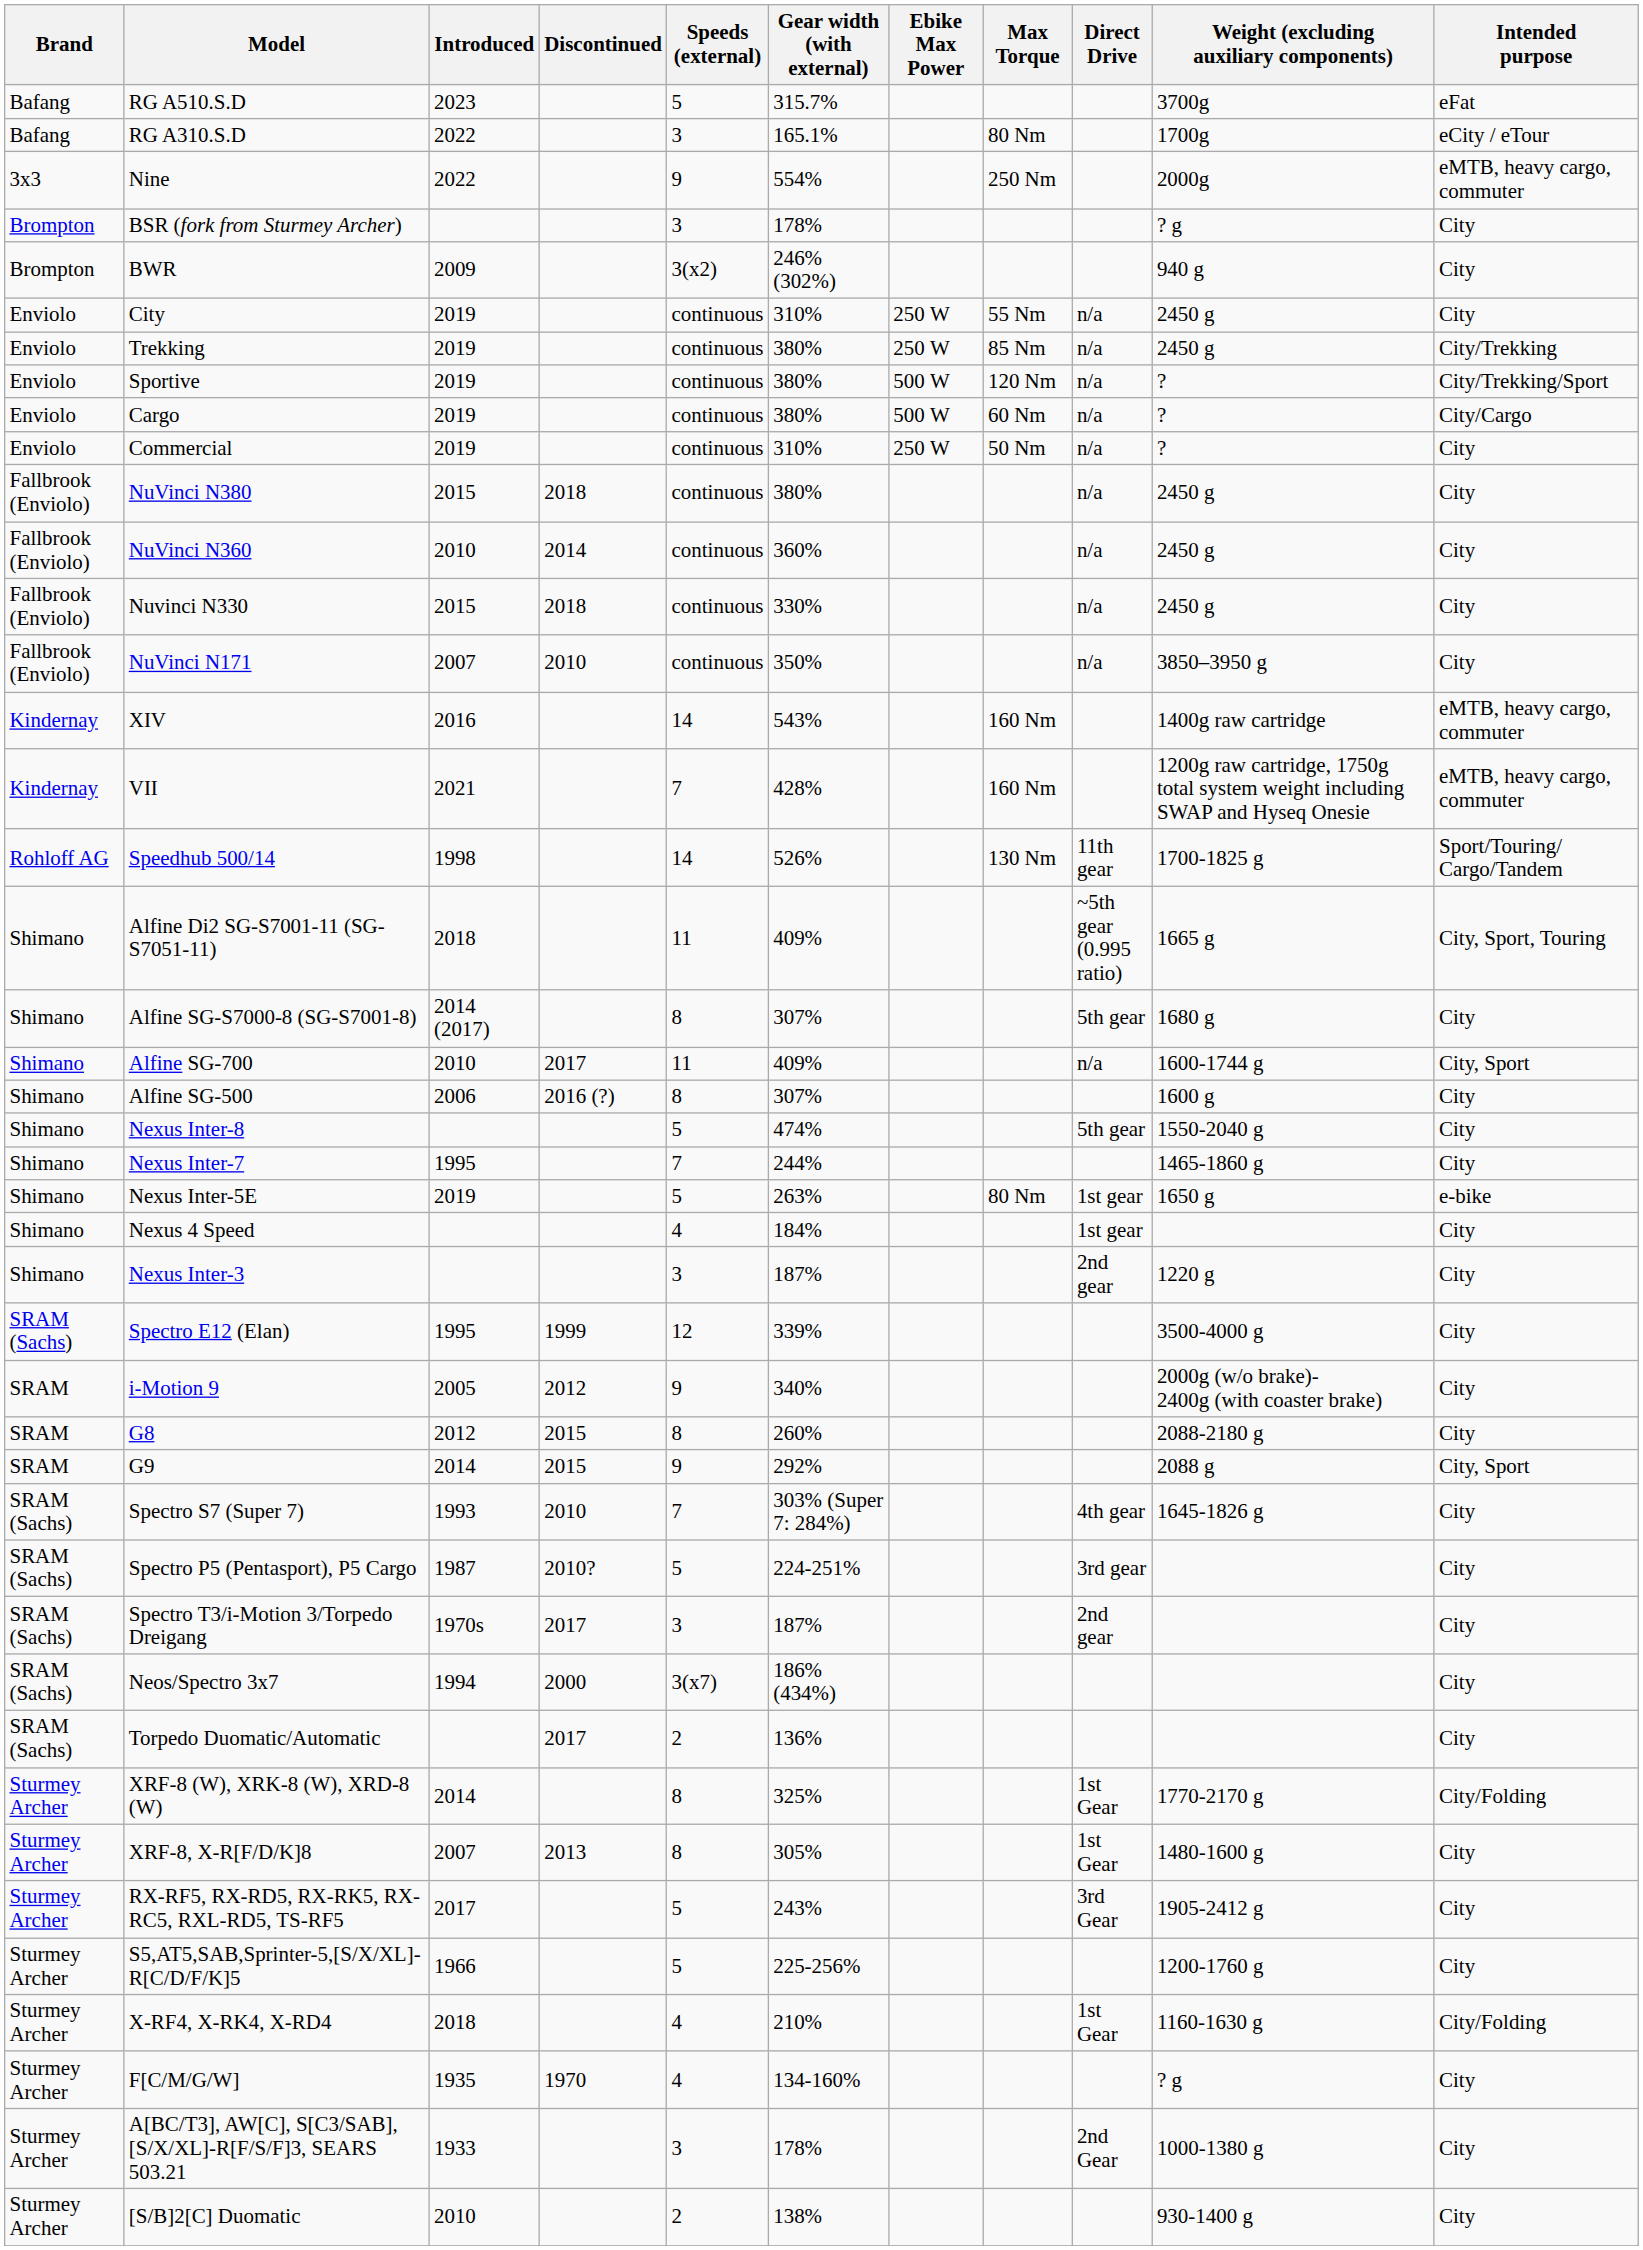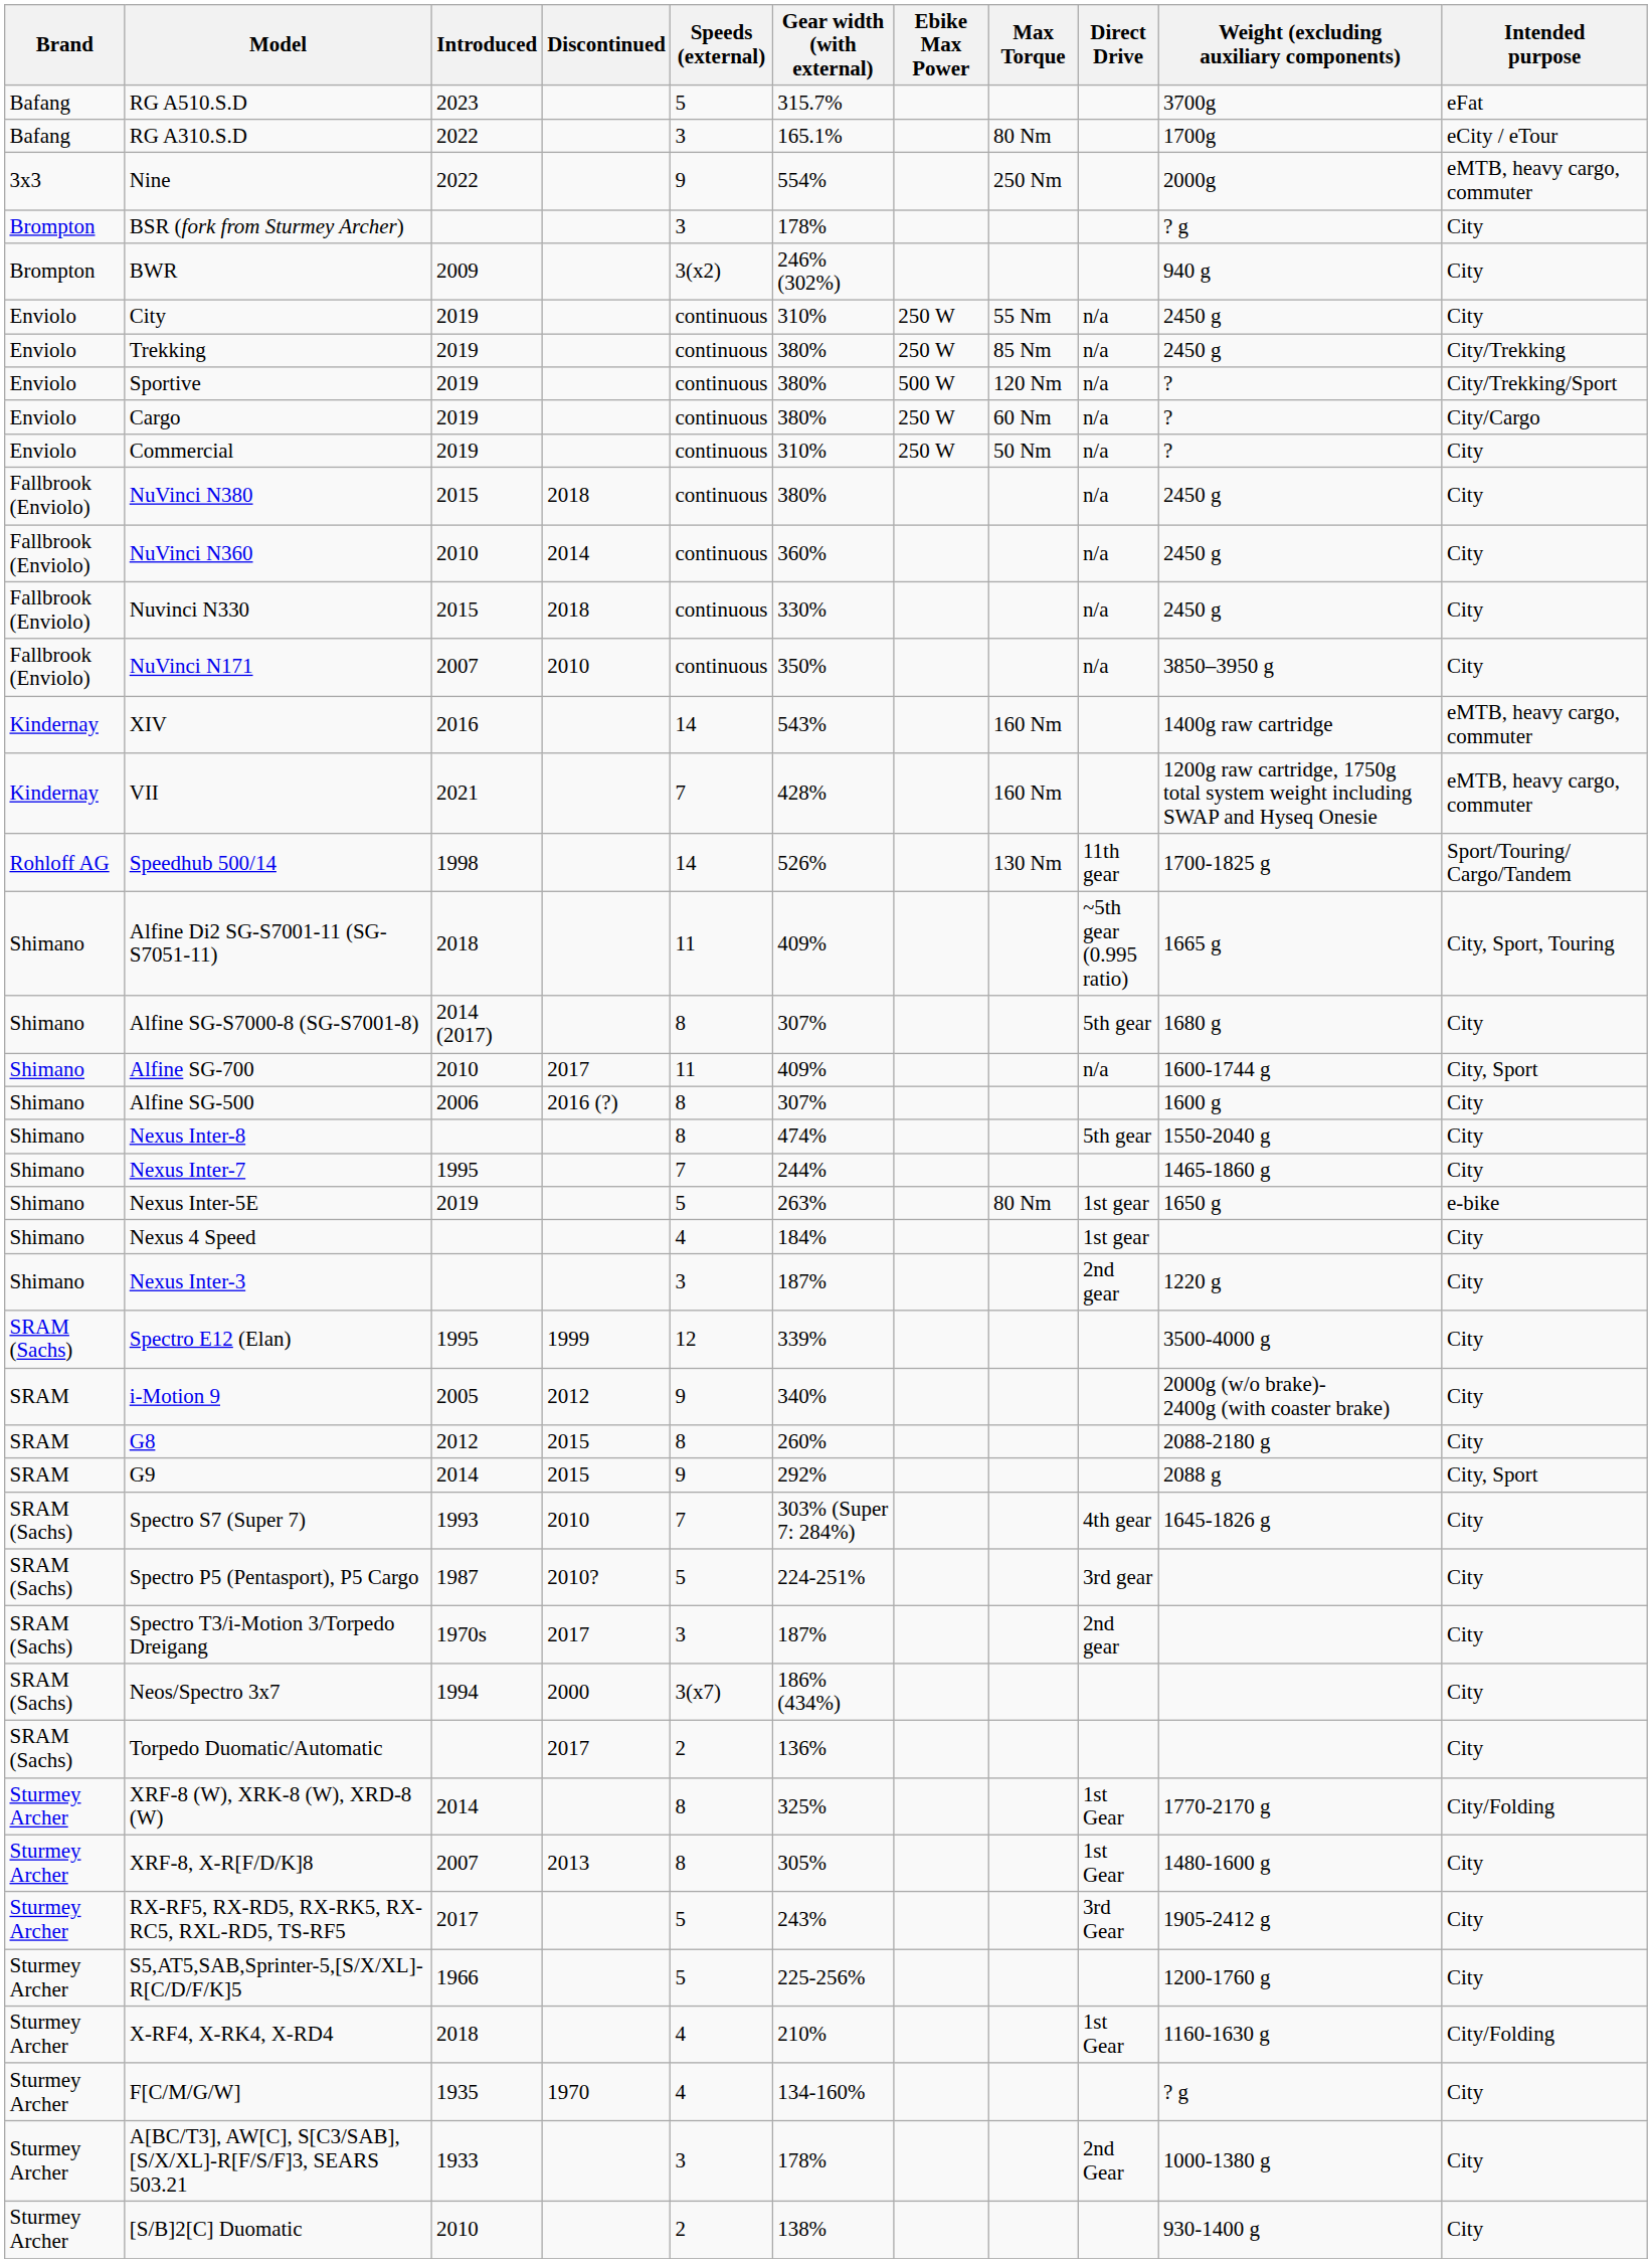Cargo | Ebike Max Power: 500 W -> 250 W
Nexus Inter-8 | Speeds (external): 5 -> 8
